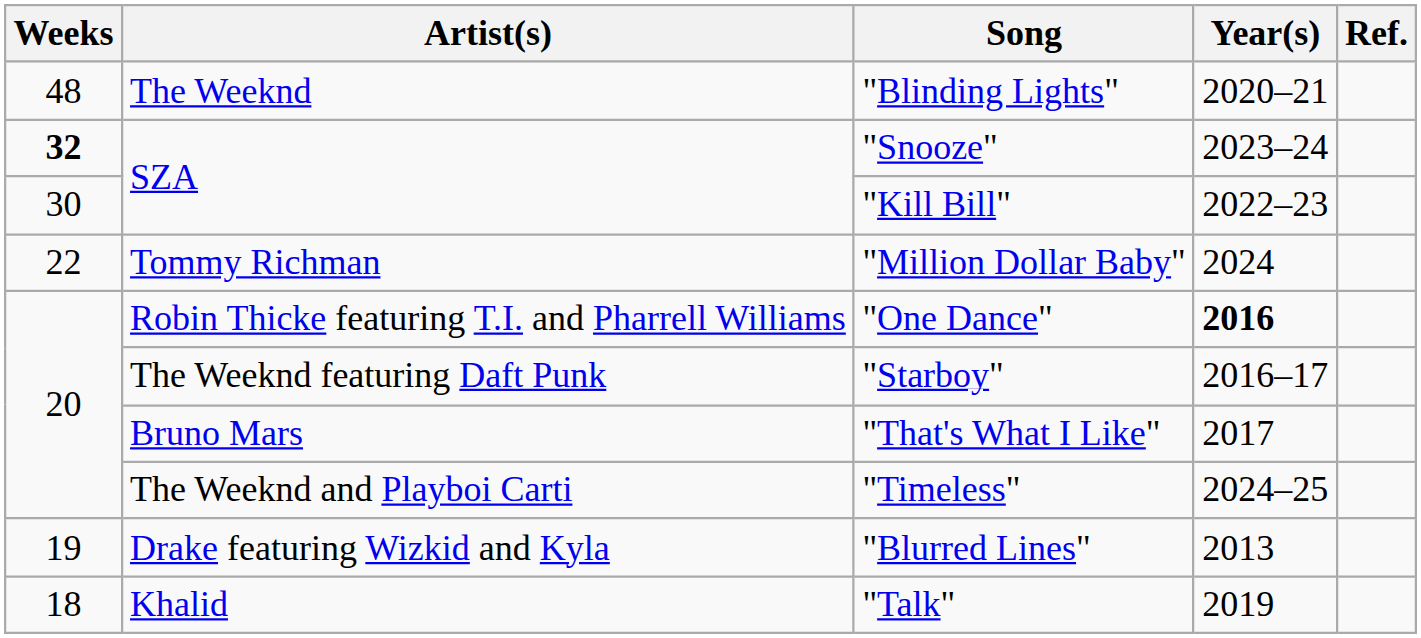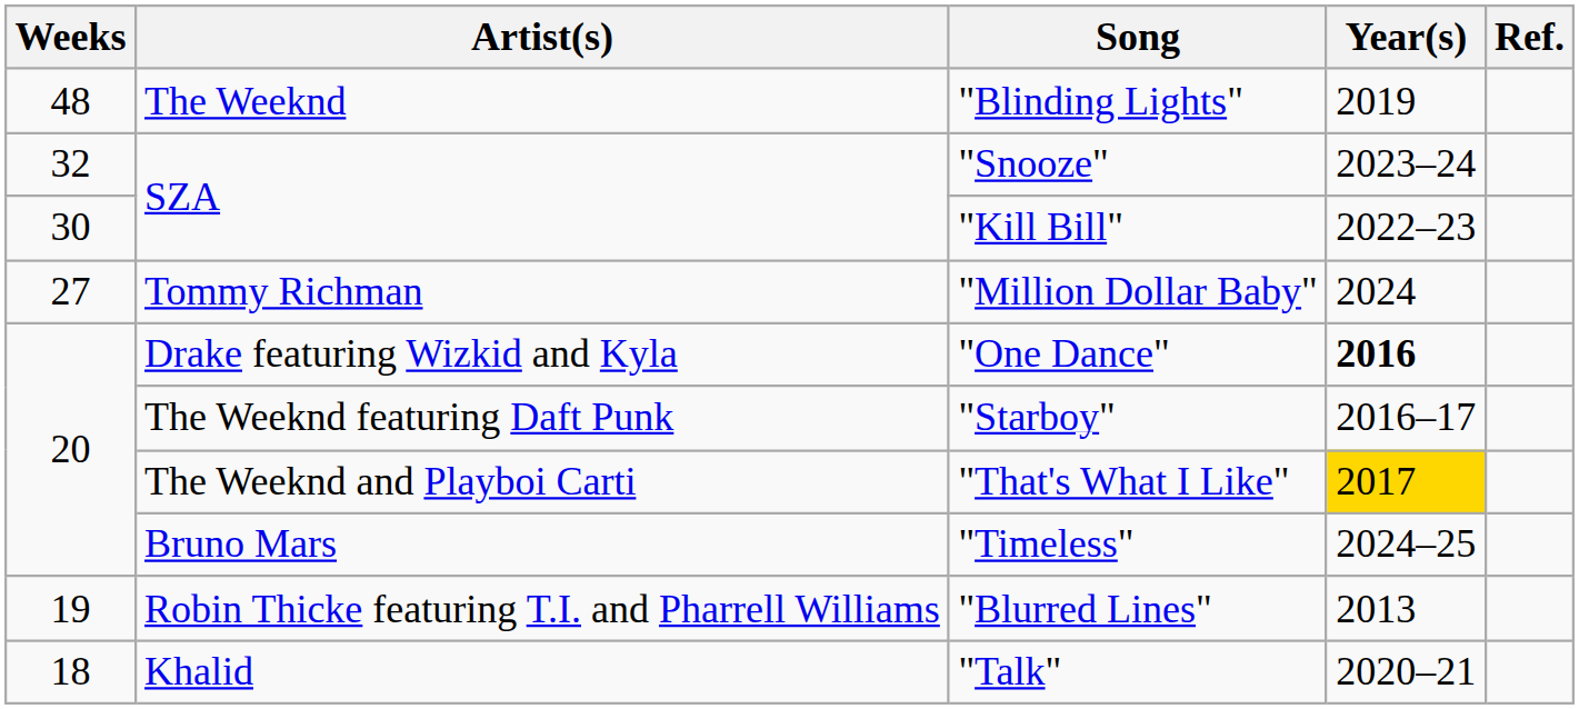"Blinding Lights" | Year(s): 2020–21 -> 2019
"Snooze" | Weeks: bold -> normal
"Million Dollar Baby" | Weeks: 22 -> 27
"One Dance" | Artist(s): Robin Thicke featuring T.I. and Pharrell Williams -> Drake featuring Wizkid and Kyla
"That's What I Like" | Artist(s): Bruno Mars -> The Weeknd and Playboi Carti
"That's What I Like" | Year(s): no background -> gold background
"Timeless" | Artist(s): The Weeknd and Playboi Carti -> Bruno Mars
"Blurred Lines" | Artist(s): Drake featuring Wizkid and Kyla -> Robin Thicke featuring T.I. and Pharrell Williams
"Talk" | Year(s): 2019 -> 2020–21
